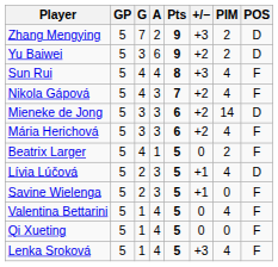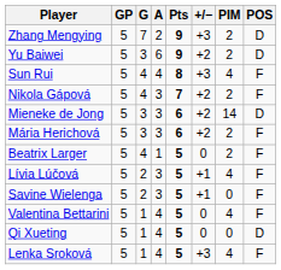Nikola Gápová | PIM: 4 -> 2
Mária Herichová | PIM: 4 -> 2
Lívia Lúčová | POS: D -> F
Qi Xueting | POS: F -> D
